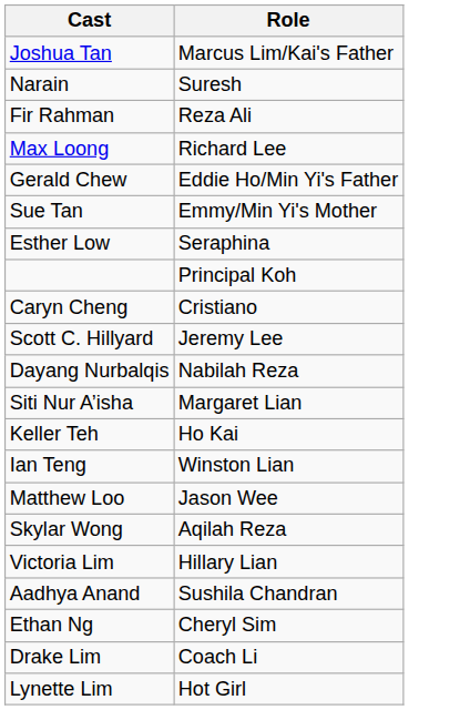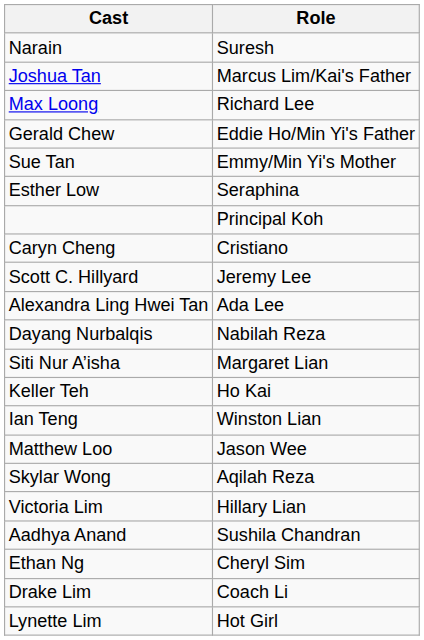rows swapped: Joshua Tan <-> Narain
- row: Fir Rahman | Reza Ali
+ row: Alexandra Ling Hwei Tan | Ada Lee
